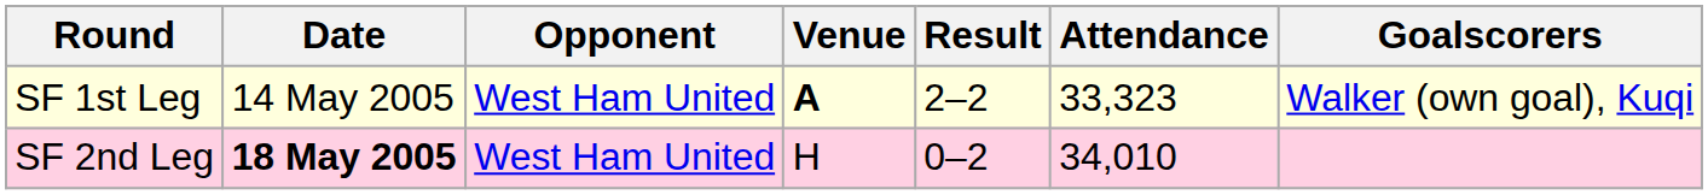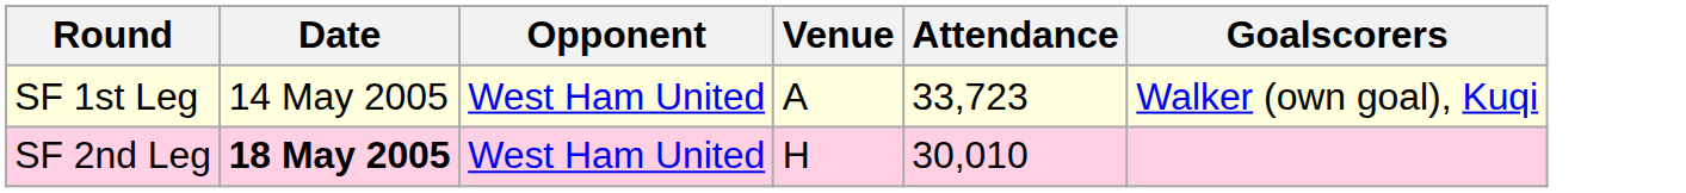- column: Result | 2–2 | 0–2
SF 1st Leg | Venue: bold -> normal
SF 1st Leg | Attendance: 33,323 -> 33,723
SF 2nd Leg | Attendance: 34,010 -> 30,010
